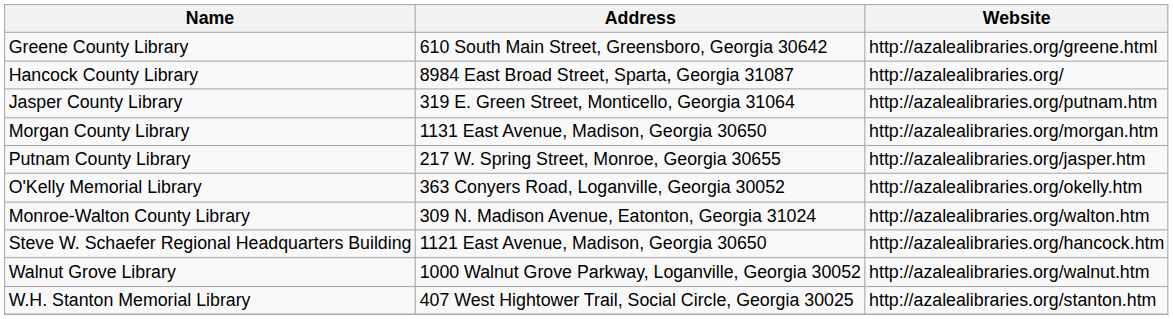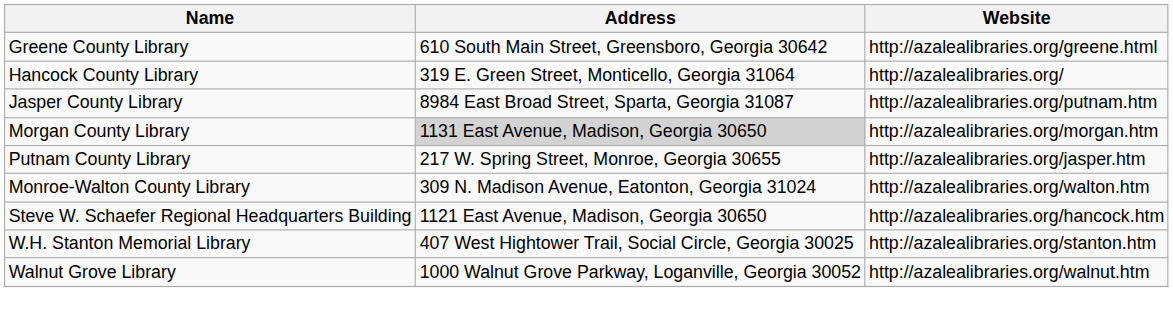Hancock County Library | Address: 8984 East Broad Street, Sparta, Georgia 31087 -> 319 E. Green Street, Monticello, Georgia 31064
Jasper County Library | Address: 319 E. Green Street, Monticello, Georgia 31064 -> 8984 East Broad Street, Sparta, Georgia 31087
Morgan County Library | Address: no background -> lightgrey background
- row: O'Kelly Memorial Library | 363 Conyers Road, Loganville, Georgia 30052 | http://azalealibraries.org/okelly.htm
rows swapped: W.H. Stanton Memorial Library <-> Walnut Grove Library
